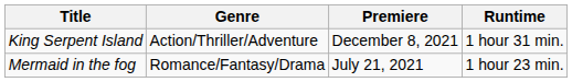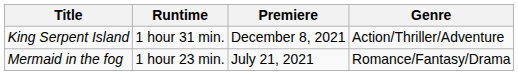columns swapped: Genre <-> Runtime
